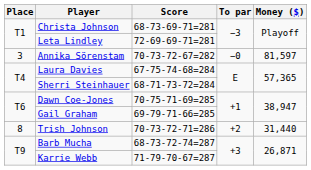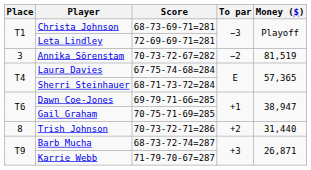Annika Sörenstam | To par: −0 -> −2
Annika Sörenstam | Money ($): 81,597 -> 81,519
Dawn Coe-Jones | Score: 70-75-71-69=285 -> 69-79-71-66=285
Gail Graham | Score: 69-79-71-66=285 -> 70-75-71-69=285
